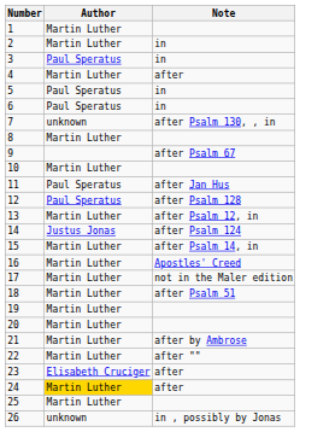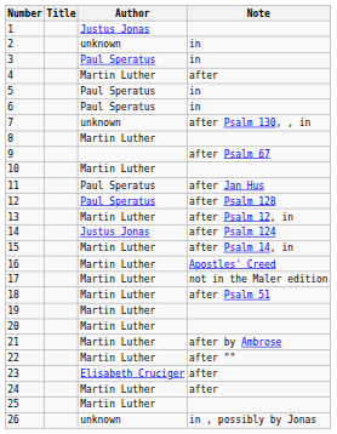+ column: Title
1 | Author: Martin Luther -> Justus Jonas
2 | Author: Martin Luther -> unknown
24 | Author: gold background -> no background
